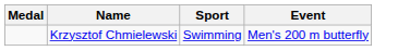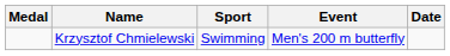+ column: Date
